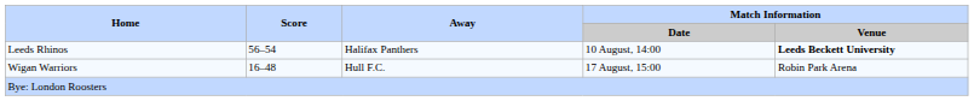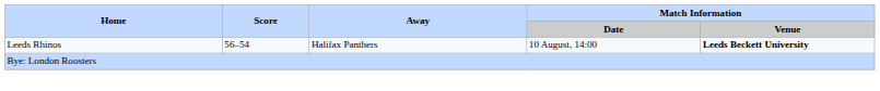- row: Wigan Warriors | 16–48 | Hull F.C. | 17 August, 15:00 | Robin Park Arena
